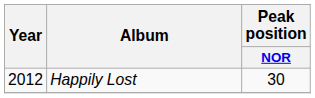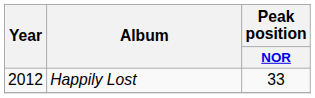Happily Lost | Peak position / NOR: 30 -> 33
